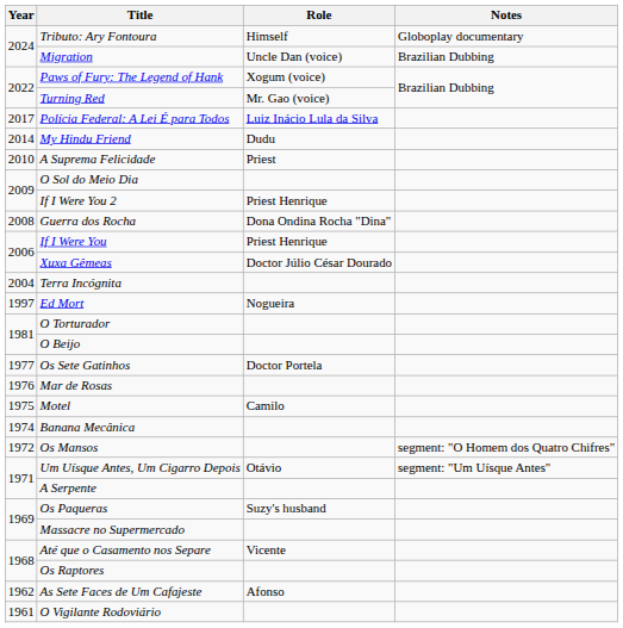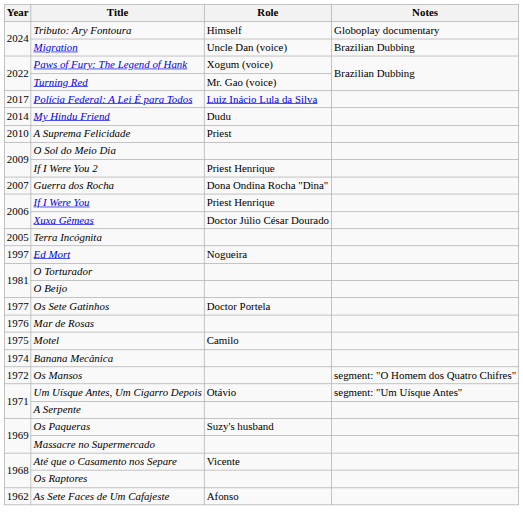Guerra dos Rocha | Year: 2008 -> 2007
Terra Incógnita | Year: 2004 -> 2005
- row: 1961 | O Vigilante Rodoviário
